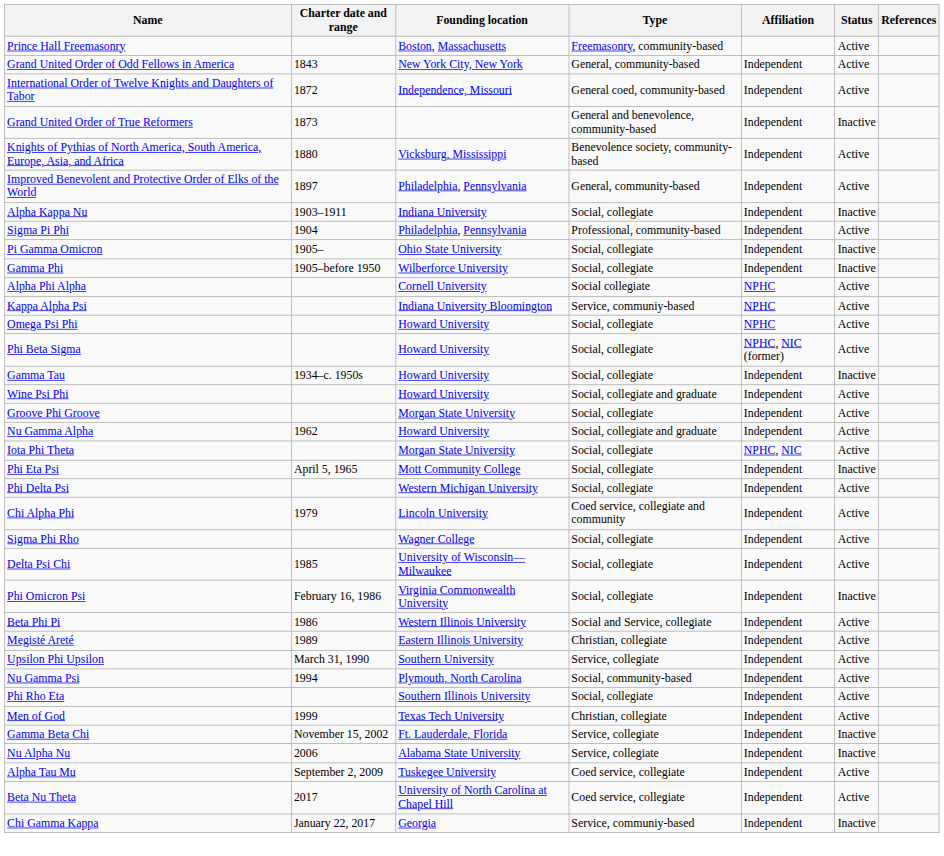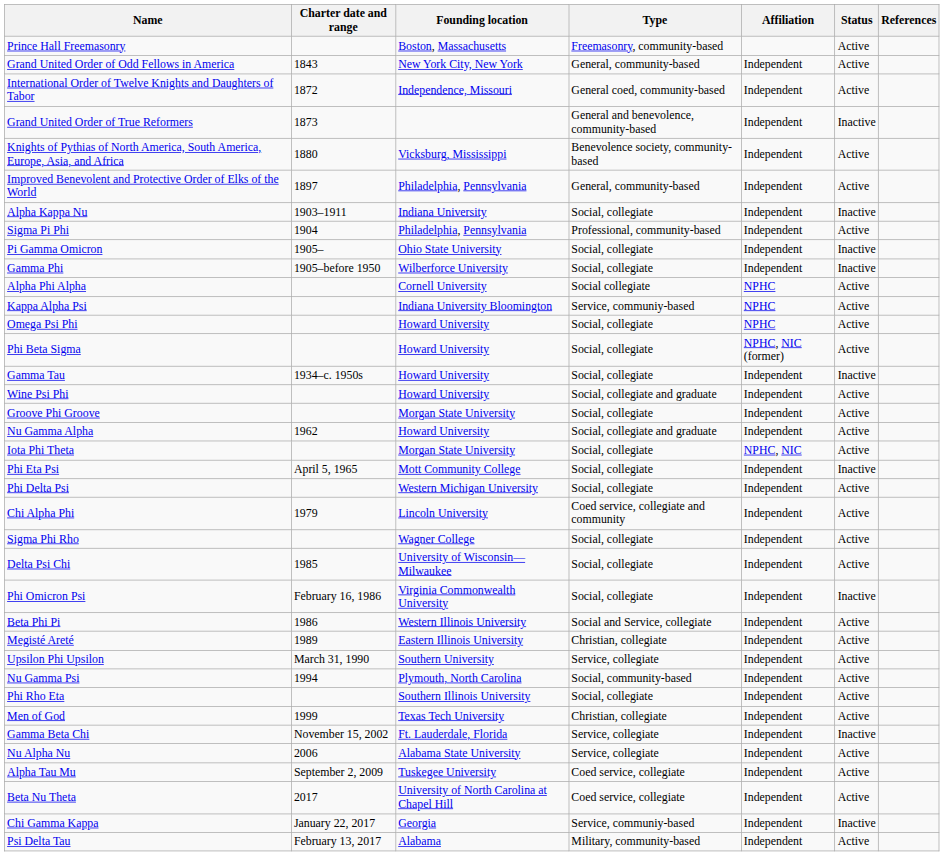Nu Alpha Nu | Status: Inactive -> Active
+ row: Psi Delta Tau | February 13, 2017 | Alabama | Military, community-based | Independent | Active
